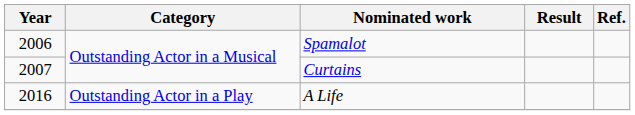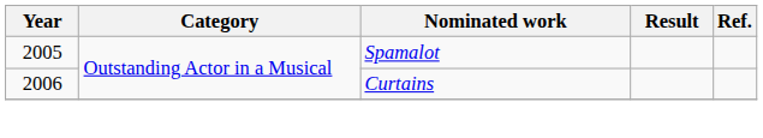Spamalot | Year: 2006 -> 2005
Curtains | Year: 2007 -> 2006
- row: 2016 | Outstanding Actor in a Play | A Life
